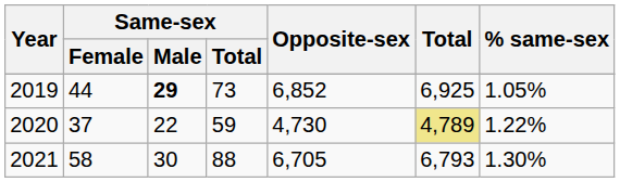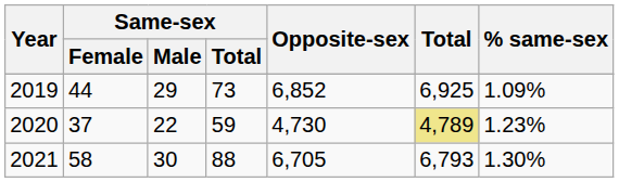2019 | Same-sex / Male: bold -> normal
2019 | % same-sex: 1.05% -> 1.09%
2020 | % same-sex: 1.22% -> 1.23%
